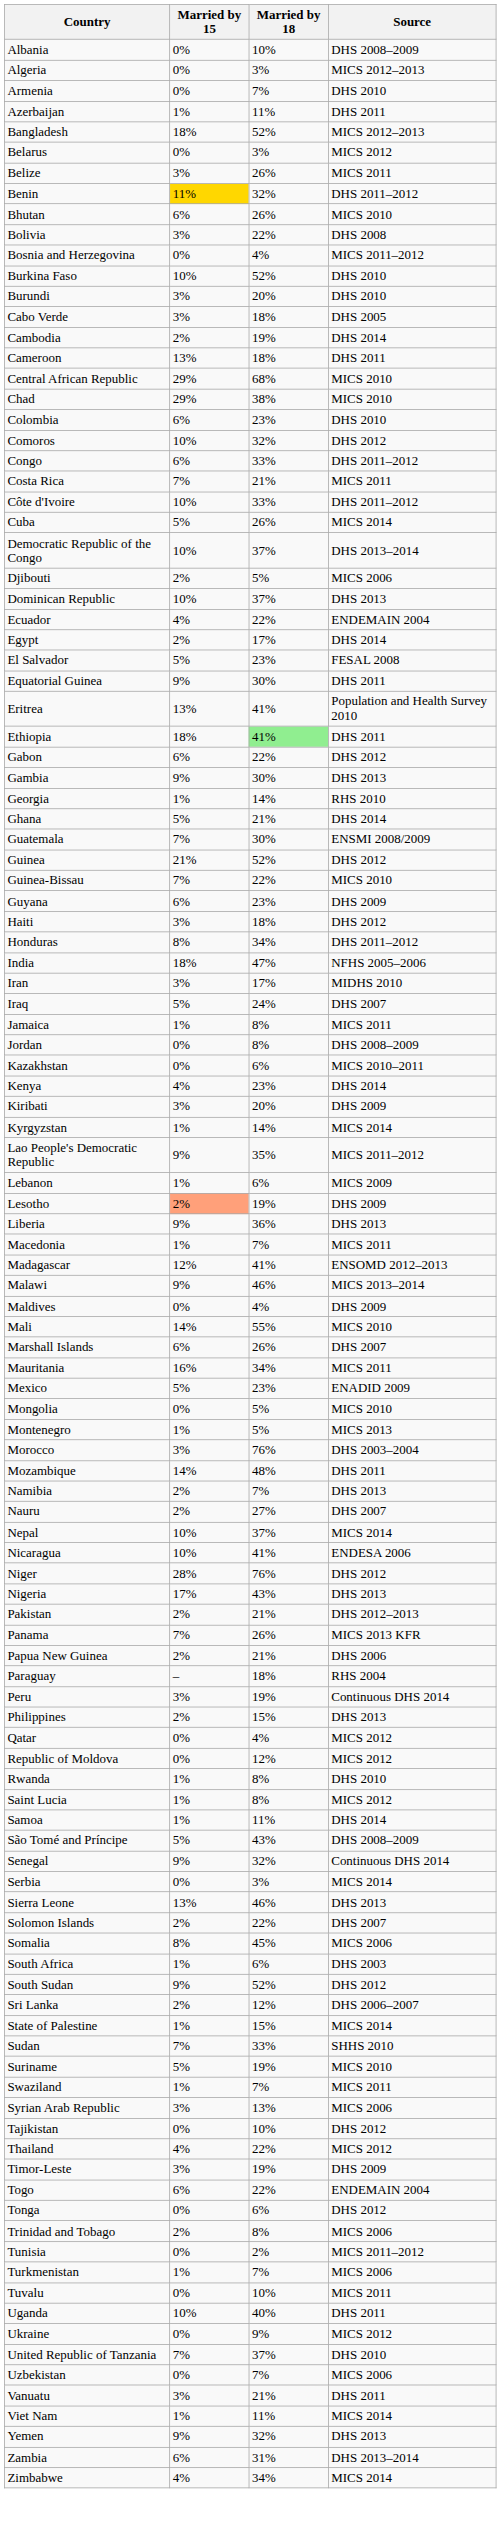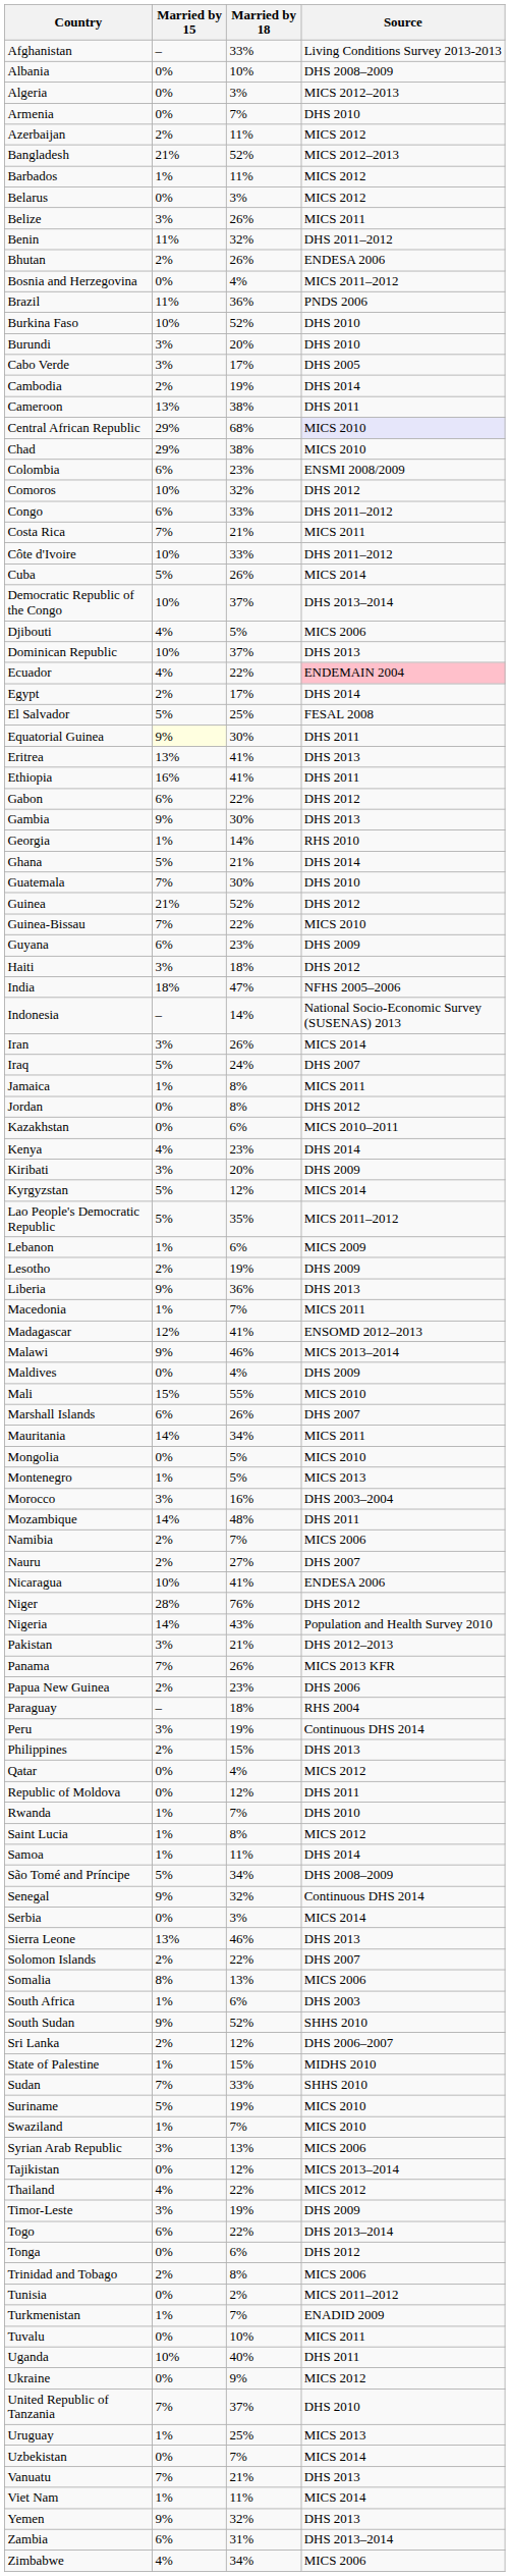+ row: Afghanistan | – | 33% | Living Conditions Survey 2013-2013
Azerbaijan | Married by 15: 1% -> 2%
Azerbaijan | Source: DHS 2011 -> MICS 2012
Bangladesh | Married by 15: 18% -> 21%
+ row: Barbados | 1% | 11% | MICS 2012
Benin | Married by 15: gold background -> no background
Bhutan | Married by 15: 6% -> 2%
Bhutan | Source: MICS 2010 -> ENDESA 2006
- row: Bolivia | 3% | 22% | DHS 2008
+ row: Brazil | 11% | 36% | PNDS 2006
Cabo Verde | Married by 18: 18% -> 17%
Cameroon | Married by 18: 18% -> 38%
Central African Republic | Source: no background -> lavender background
Colombia | Source: DHS 2010 -> ENSMI 2008/2009
Djibouti | Married by 15: 2% -> 4%
Ecuador | Source: no background -> pink background
El Salvador | Married by 18: 23% -> 25%
Equatorial Guinea | Married by 15: no background -> lightyellow background
Eritrea | Source: Population and Health Survey 2010 -> DHS 2013
Ethiopia | Married by 15: 18% -> 16%
Ethiopia | Married by 18: lightgreen background -> no background
Guatemala | Source: ENSMI 2008/2009 -> DHS 2010
- row: Honduras | 8% | 34% | DHS 2011–2012
+ row: Indonesia | – | 14% | National Socio-Economic Survey (SUSENAS) 2013
Iran | Married by 18: 17% -> 26%
Iran | Source: MIDHS 2010 -> MICS 2014
Jordan | Source: DHS 2008–2009 -> DHS 2012
Kyrgyzstan | Married by 15: 1% -> 5%
Kyrgyzstan | Married by 18: 14% -> 12%
Lao People's Democratic Republic | Married by 15: 9% -> 5%
Lesotho | Married by 15: lightsalmon background -> no background
Mali | Married by 15: 14% -> 15%
Mauritania | Married by 15: 16% -> 14%
- row: Mexico | 5% | 23% | ENADID 2009
Morocco | Married by 18: 76% -> 16%
Namibia | Source: DHS 2013 -> MICS 2006
- row: Nepal | 10% | 37% | MICS 2014
Nigeria | Married by 15: 17% -> 14%
Nigeria | Source: DHS 2013 -> Population and Health Survey 2010
Pakistan | Married by 15: 2% -> 3%
Papua New Guinea | Married by 18: 21% -> 23%
Republic of Moldova | Source: MICS 2012 -> DHS 2011
Rwanda | Married by 18: 8% -> 7%
São Tomé and Príncipe | Married by 18: 43% -> 34%
Somalia | Married by 18: 45% -> 13%
South Sudan | Source: DHS 2012 -> SHHS 2010
State of Palestine | Source: MICS 2014 -> MIDHS 2010
Swaziland | Source: MICS 2011 -> MICS 2010
Tajikistan | Married by 18: 10% -> 12%
Tajikistan | Source: DHS 2012 -> MICS 2013–2014
Togo | Source: ENDEMAIN 2004 -> DHS 2013–2014
Turkmenistan | Source: MICS 2006 -> ENADID 2009
+ row: Uruguay | 1% | 25% | MICS 2013
Uzbekistan | Source: MICS 2006 -> MICS 2014
Vanuatu | Married by 15: 3% -> 7%
Vanuatu | Source: DHS 2011 -> DHS 2013
Zimbabwe | Source: MICS 2014 -> MICS 2006
